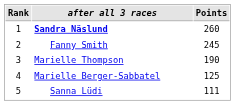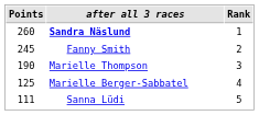columns swapped: Rank <-> Points
